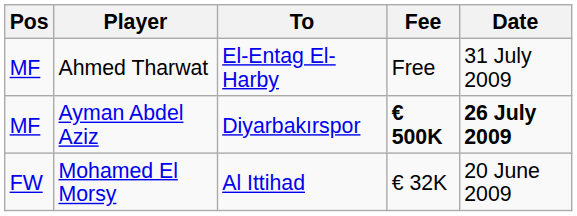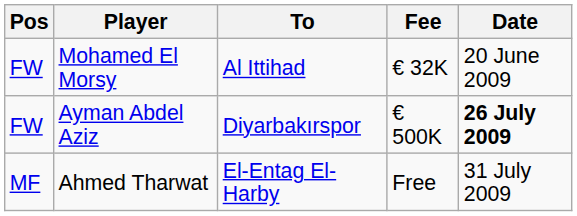rows swapped: Mohamed El Morsy <-> Ahmed Tharwat
Ayman Abdel Aziz | Pos: MF -> FW
Ayman Abdel Aziz | Fee: bold -> normal
